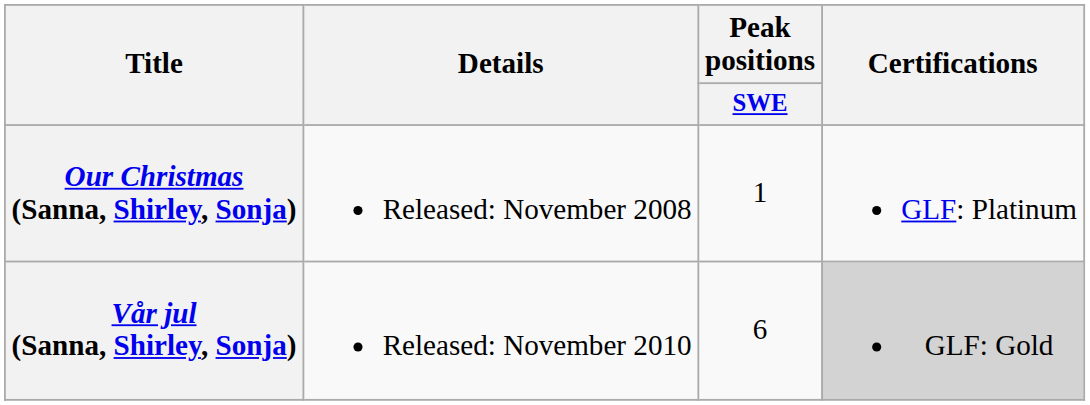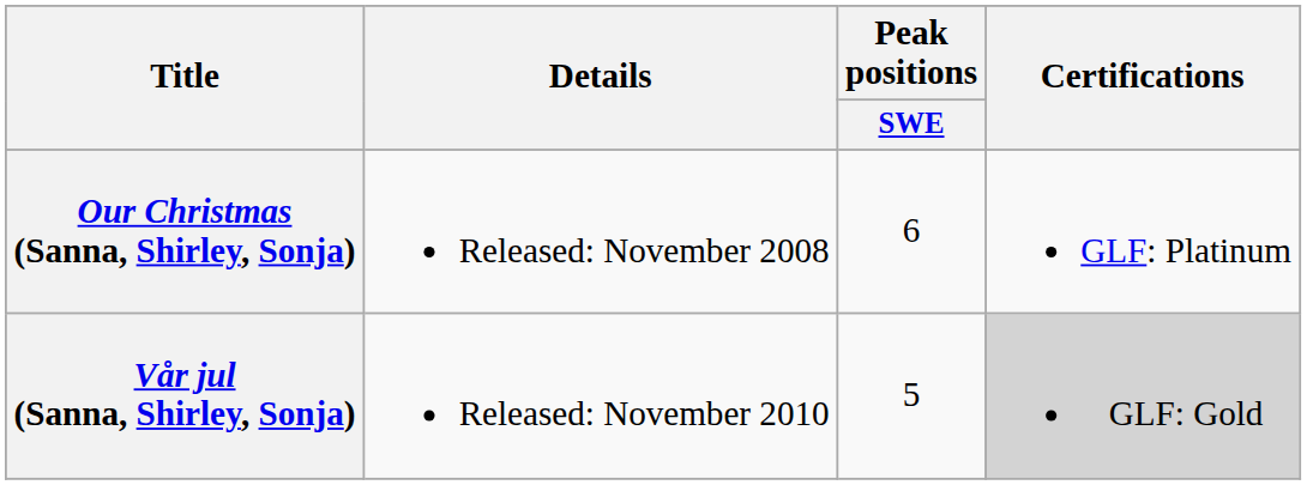Our Christmas (Sanna, Shirley, Sonja) | Peak positions / SWE: 1 -> 6
Vår jul (Sanna, Shirley, Sonja) | Peak positions / SWE: 6 -> 5
